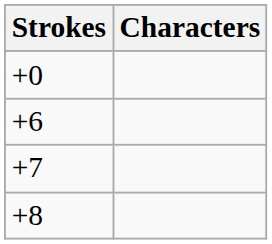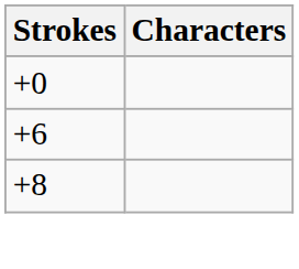- row: +7
